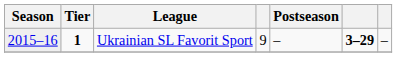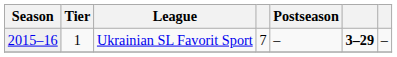Ukrainian SL Favorit Sport | Tier: bold -> normal
Ukrainian SL Favorit Sport | column 4: 9 -> 7
